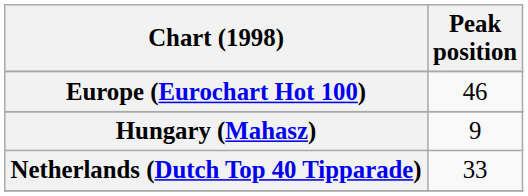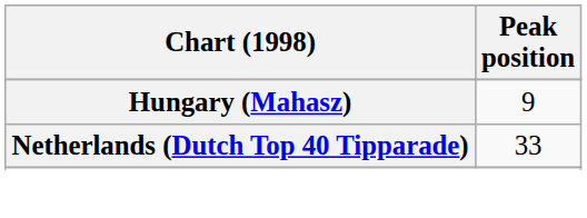- row: Europe (Eurochart Hot 100) | 46
